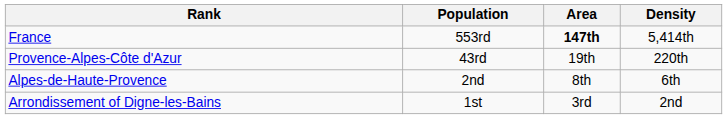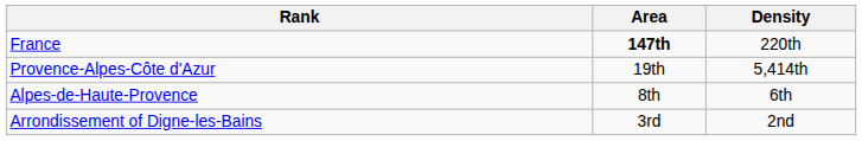- column: Population | 553rd | 43rd | 2nd | 1st
France | Density: 5,414th -> 220th
Provence-Alpes-Côte d'Azur | Density: 220th -> 5,414th
